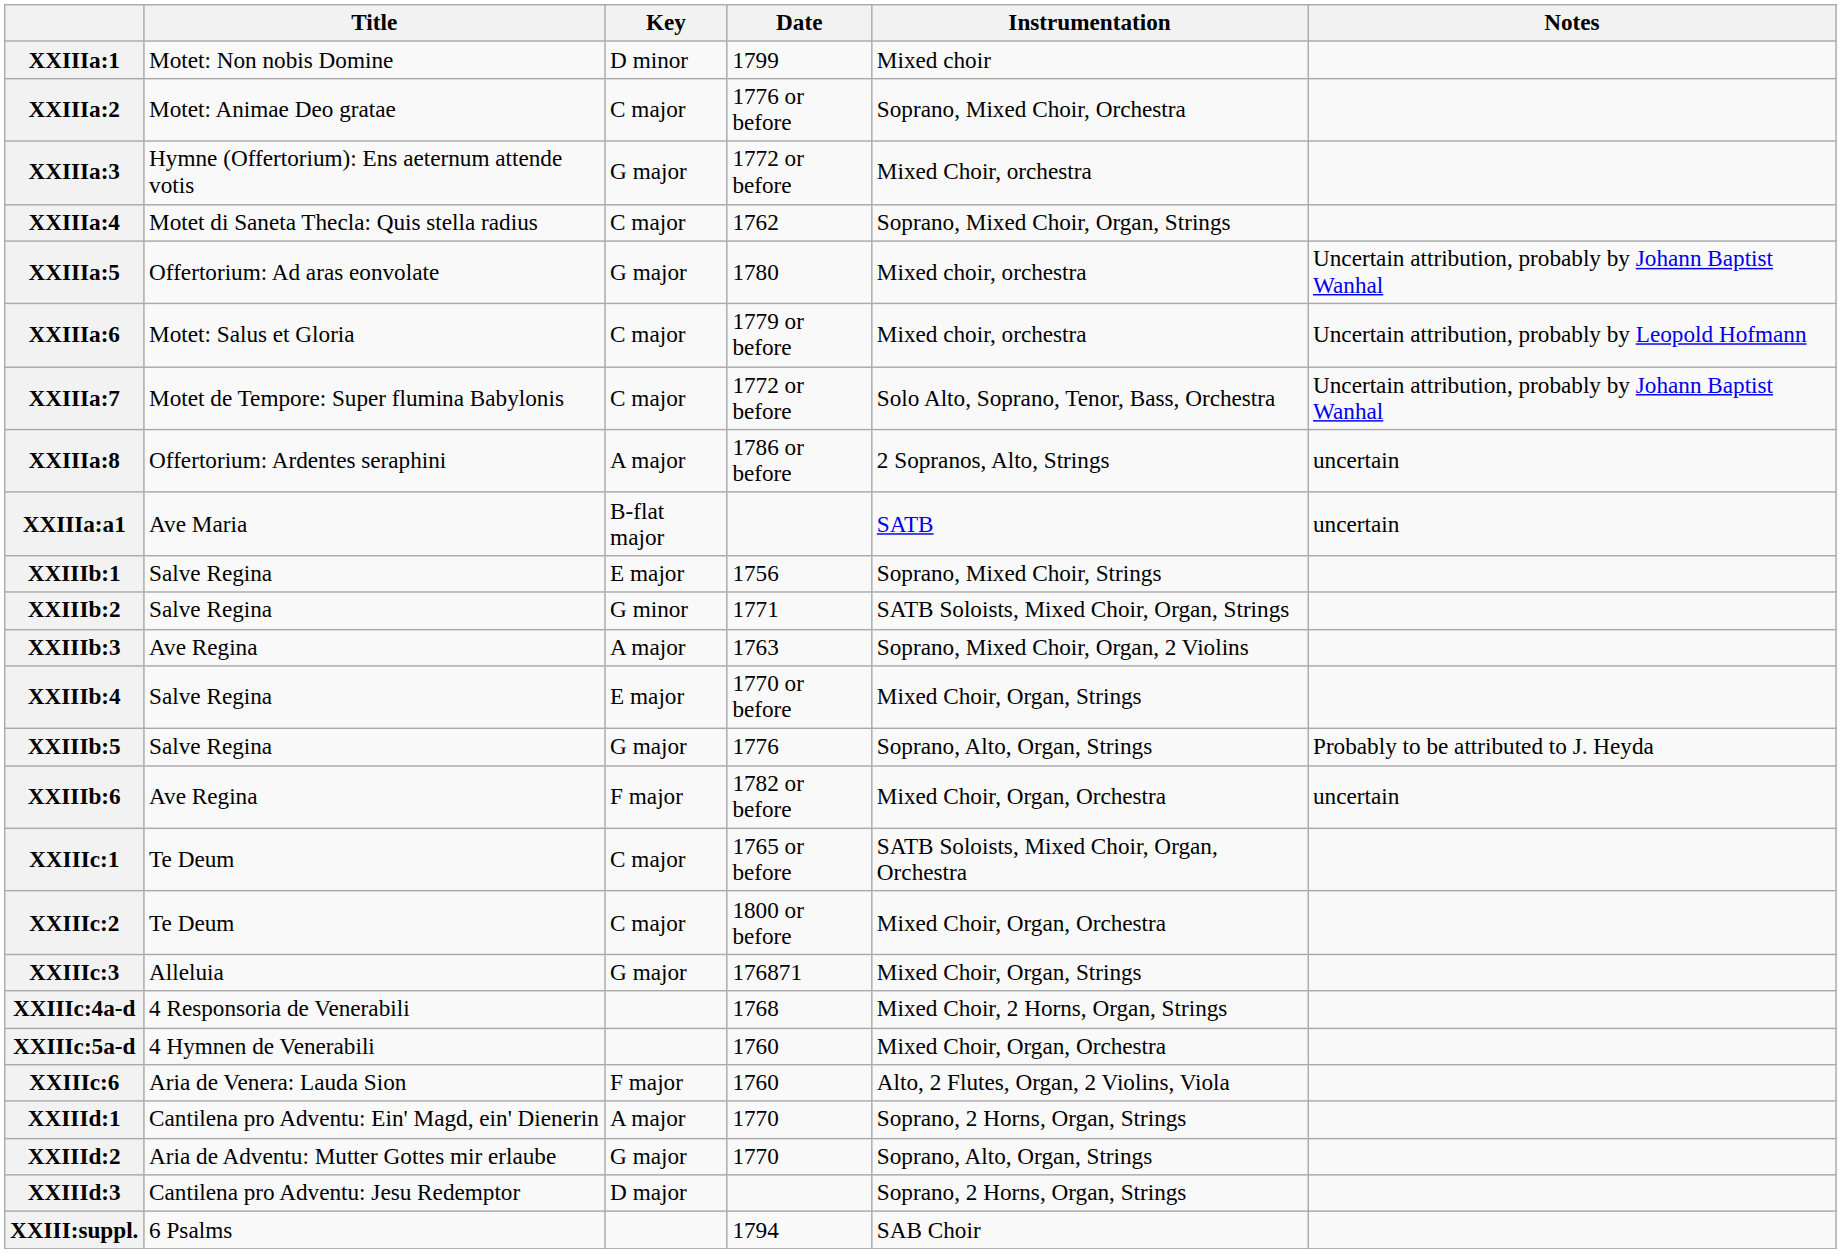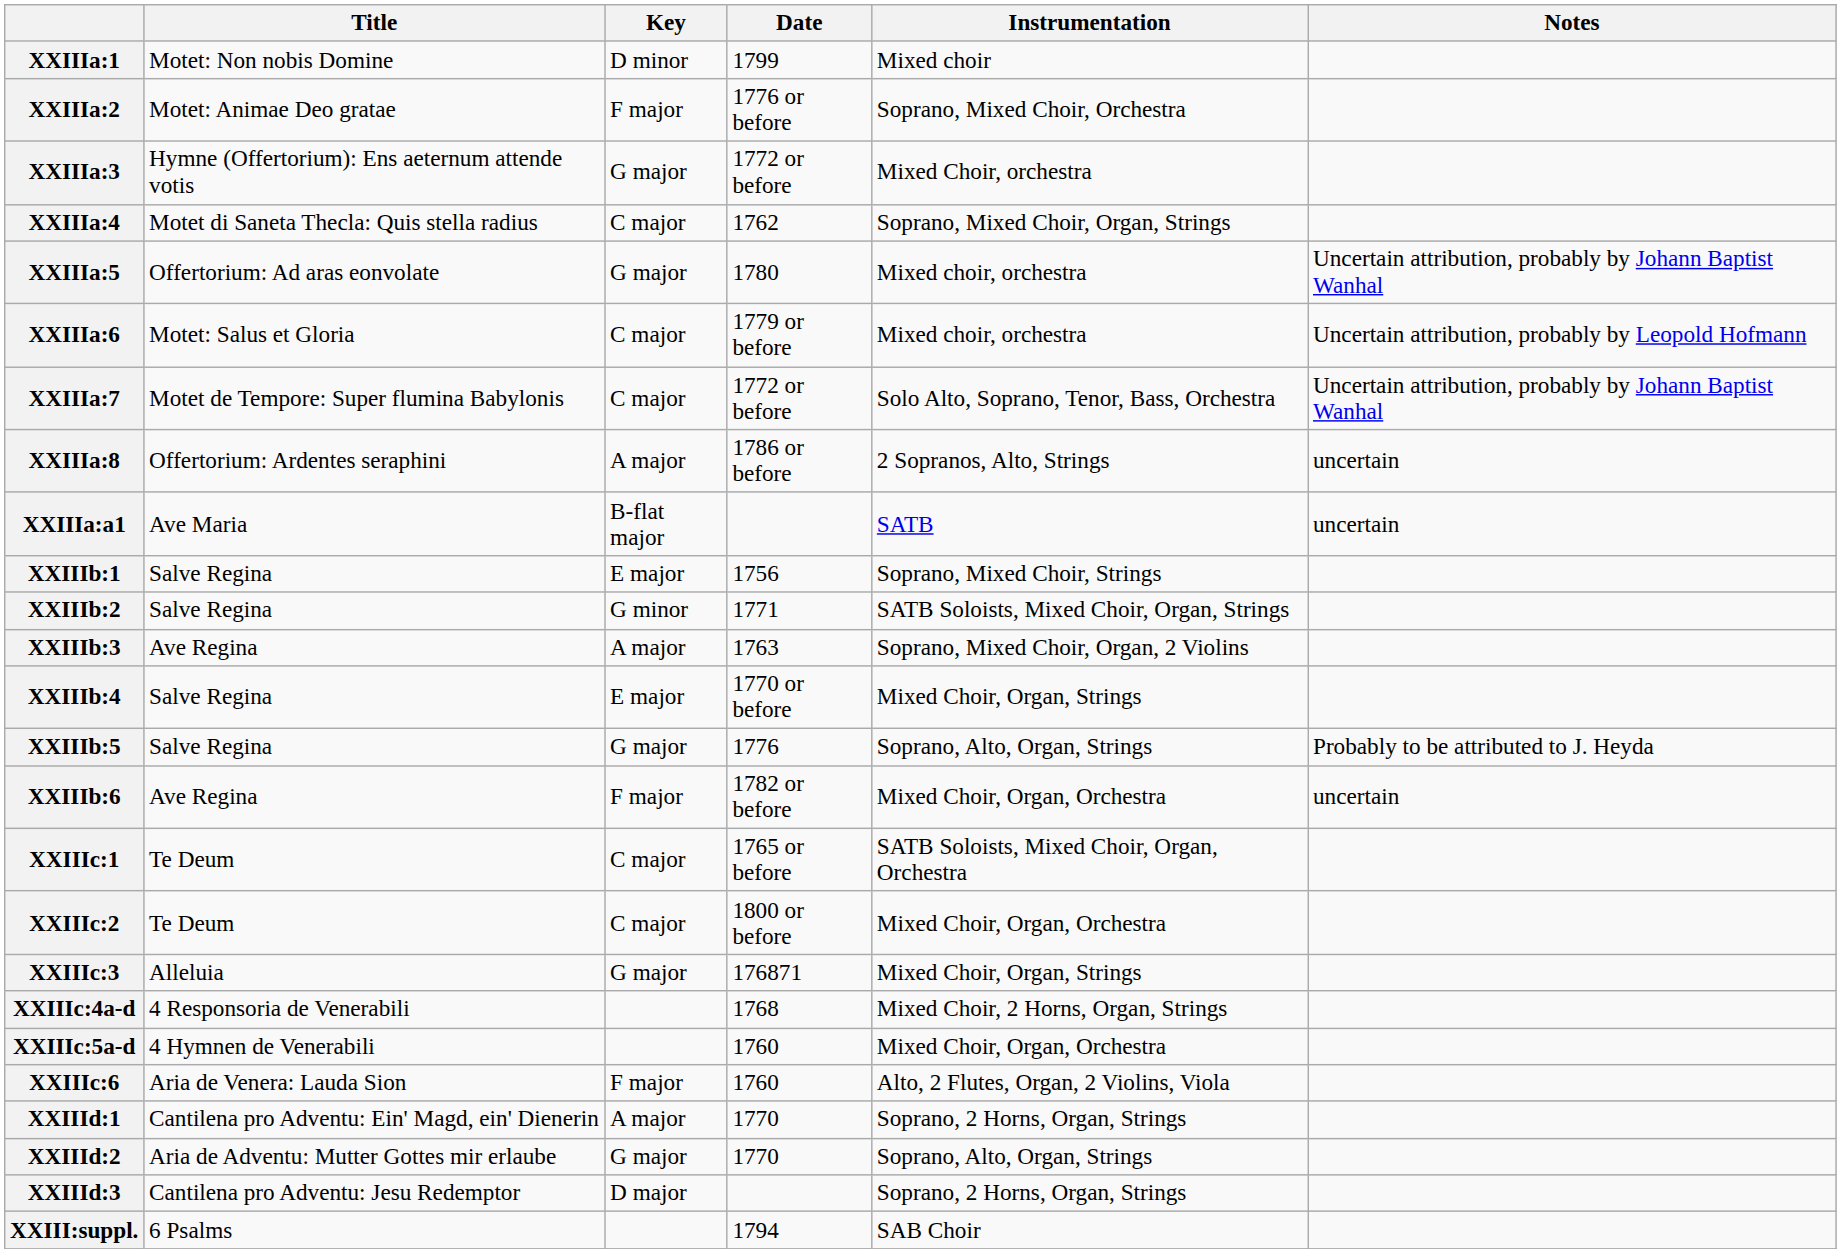XXIIIa:2 | Key: C major -> F major
